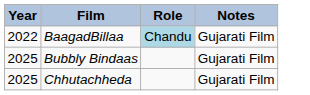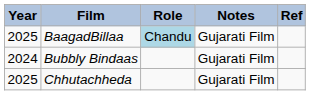+ column: Ref
BaagadBillaa | Year: 2022 -> 2025
Bubbly Bindaas | Year: 2025 -> 2024
